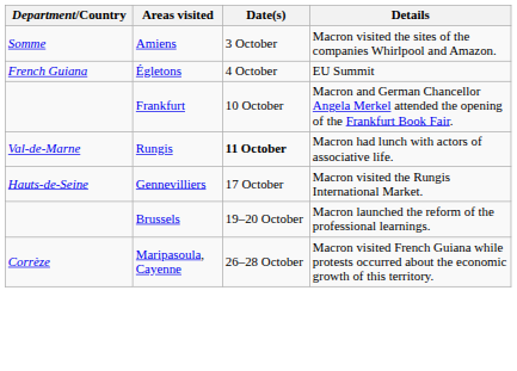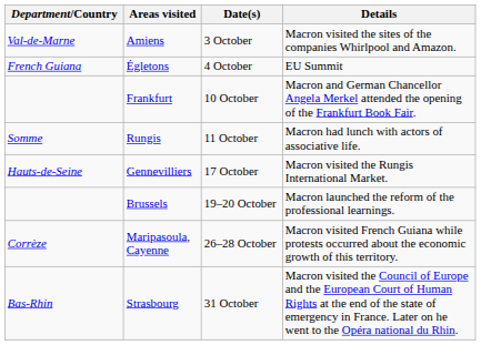Amiens | Department/Country: Somme -> Val-de-Marne
Rungis | Department/Country: Val-de-Marne -> Somme
Rungis | Date(s): bold -> normal
+ row: Bas-Rhin | Strasbourg | 31 October | Macron visited the Council of Europe and the European Court of Human Rights at the end of the state of emergency in France. Later on he went to the Opéra national du Rhin.
